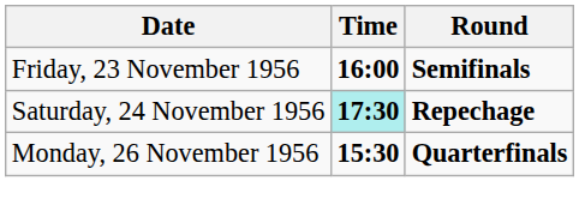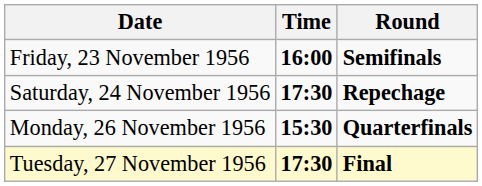Saturday, 24 November 1956 | Time: paleturquoise background -> no background
+ row: Tuesday, 27 November 1956 | 17:30 | Final
